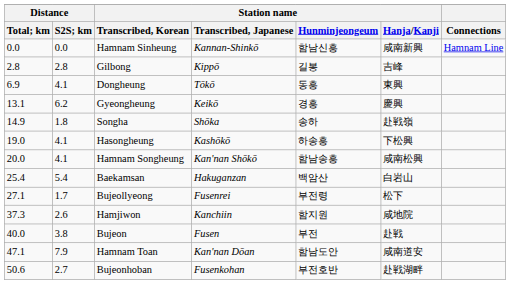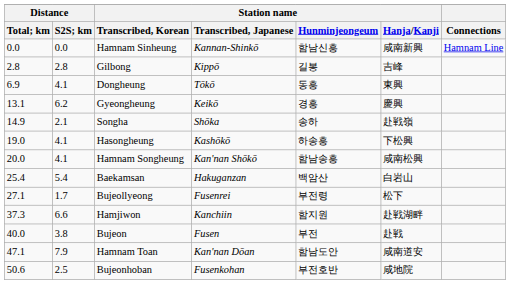Songha | Distance / S2S; km: 1.8 -> 2.1
Hamjiwon | Distance / S2S; km: 2.6 -> 6.6
Hamjiwon | Station name / Hanja/Kanji: 咸地院 -> 赴戦湖畔
Bujeonhoban | Distance / S2S; km: 2.7 -> 2.5
Bujeonhoban | Station name / Hanja/Kanji: 赴戦湖畔 -> 咸地院
